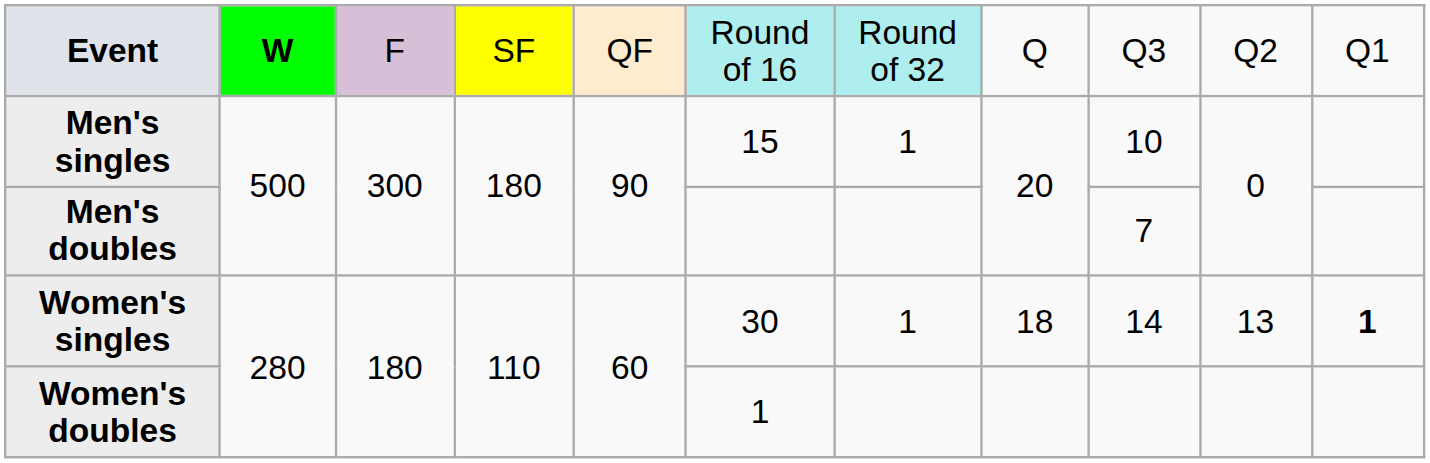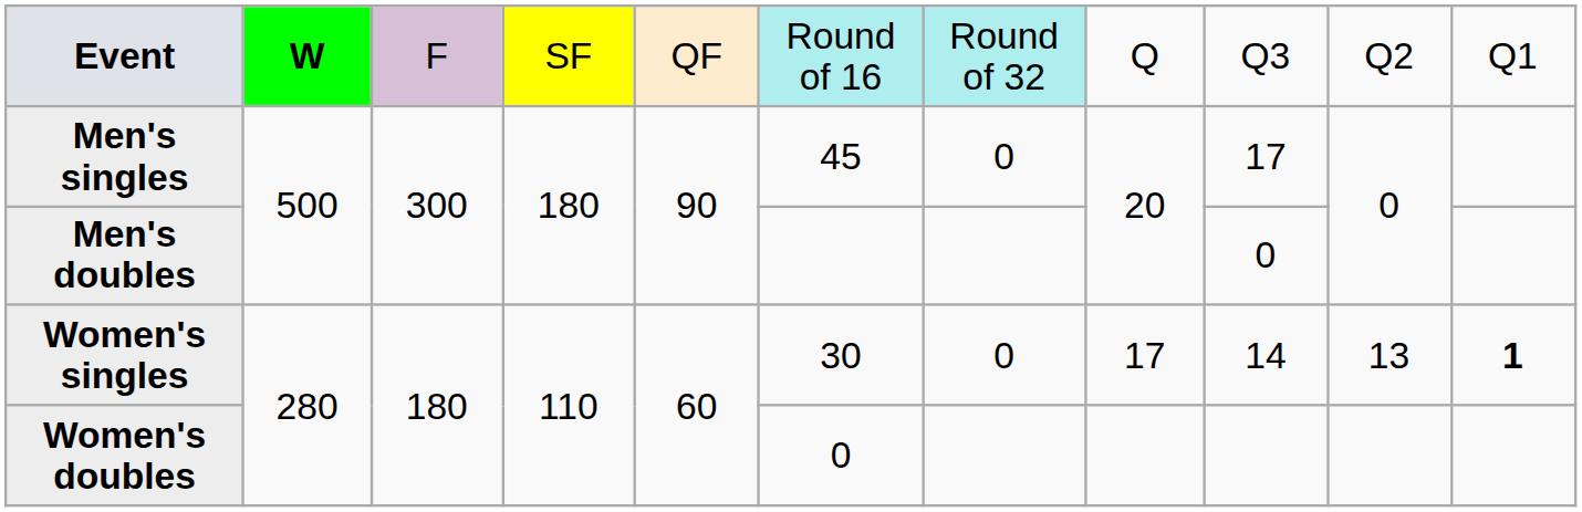Men's singles | column 6: 15 -> 45
Men's singles | column 7: 1 -> 0
Men's singles | column 9: 10 -> 17
Men's doubles | column 9: 7 -> 0
Women's singles | column 7: 1 -> 0
Women's singles | column 8: 18 -> 17
Women's doubles | column 6: 1 -> 0
